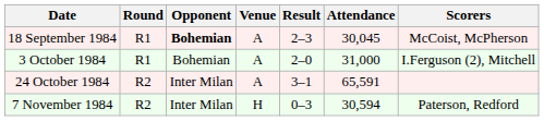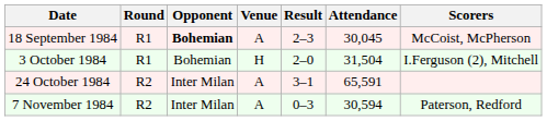3 October 1984 | Venue: A -> H
3 October 1984 | Attendance: 31,000 -> 31,504
7 November 1984 | Venue: H -> A
